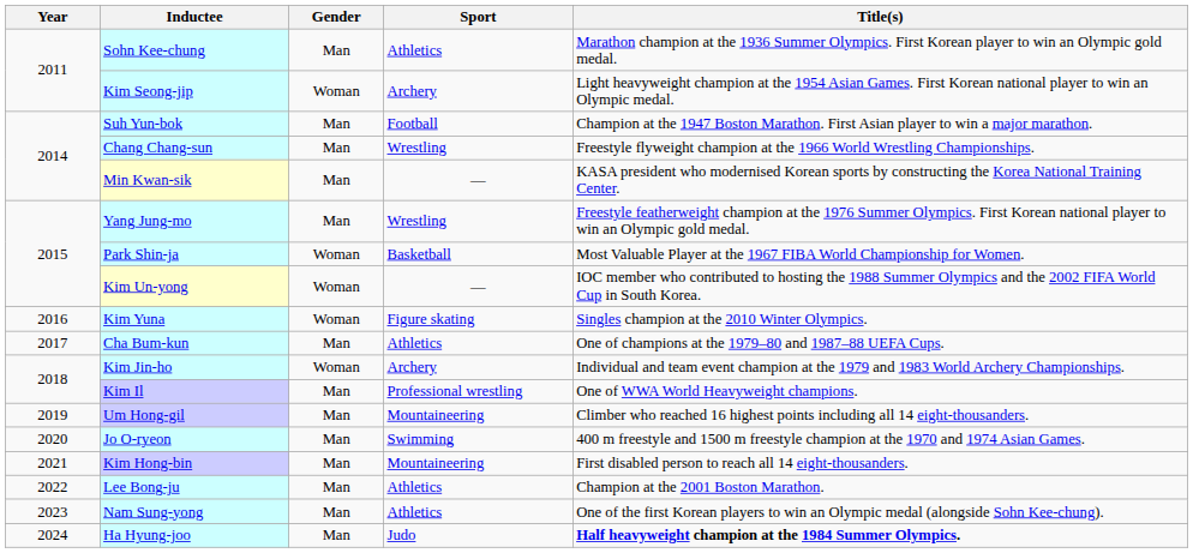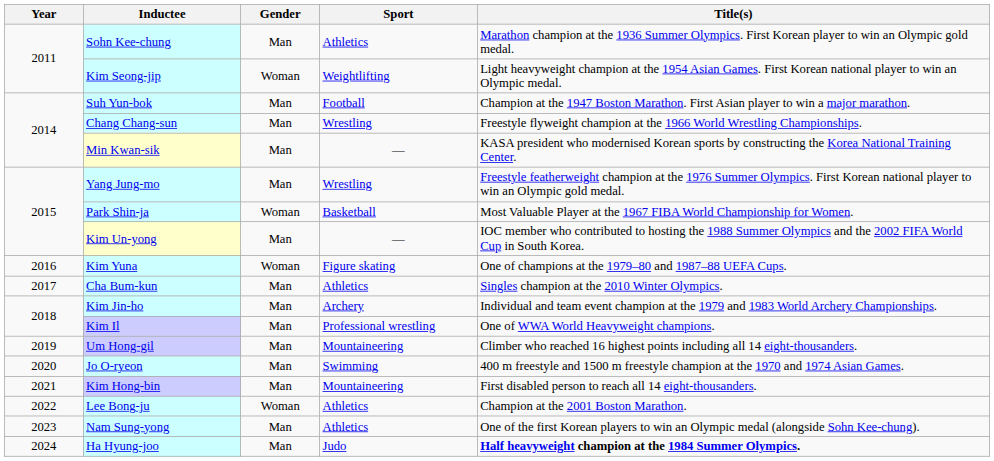Kim Seong-jip | Sport: Archery -> Weightlifting
Kim Un-yong | Gender: Woman -> Man
Kim Yuna | Title(s): Singles champion at the 2010 Winter Olympics. -> One of champions at the 1979–80 and 1987–88 UEFA Cups.
Cha Bum-kun | Title(s): One of champions at the 1979–80 and 1987–88 UEFA Cups. -> Singles champion at the 2010 Winter Olympics.
Kim Jin-ho | Gender: Woman -> Man
Lee Bong-ju | Gender: Man -> Woman
